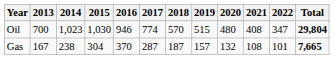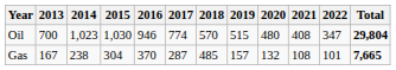Gas | 2018: 187 -> 485
